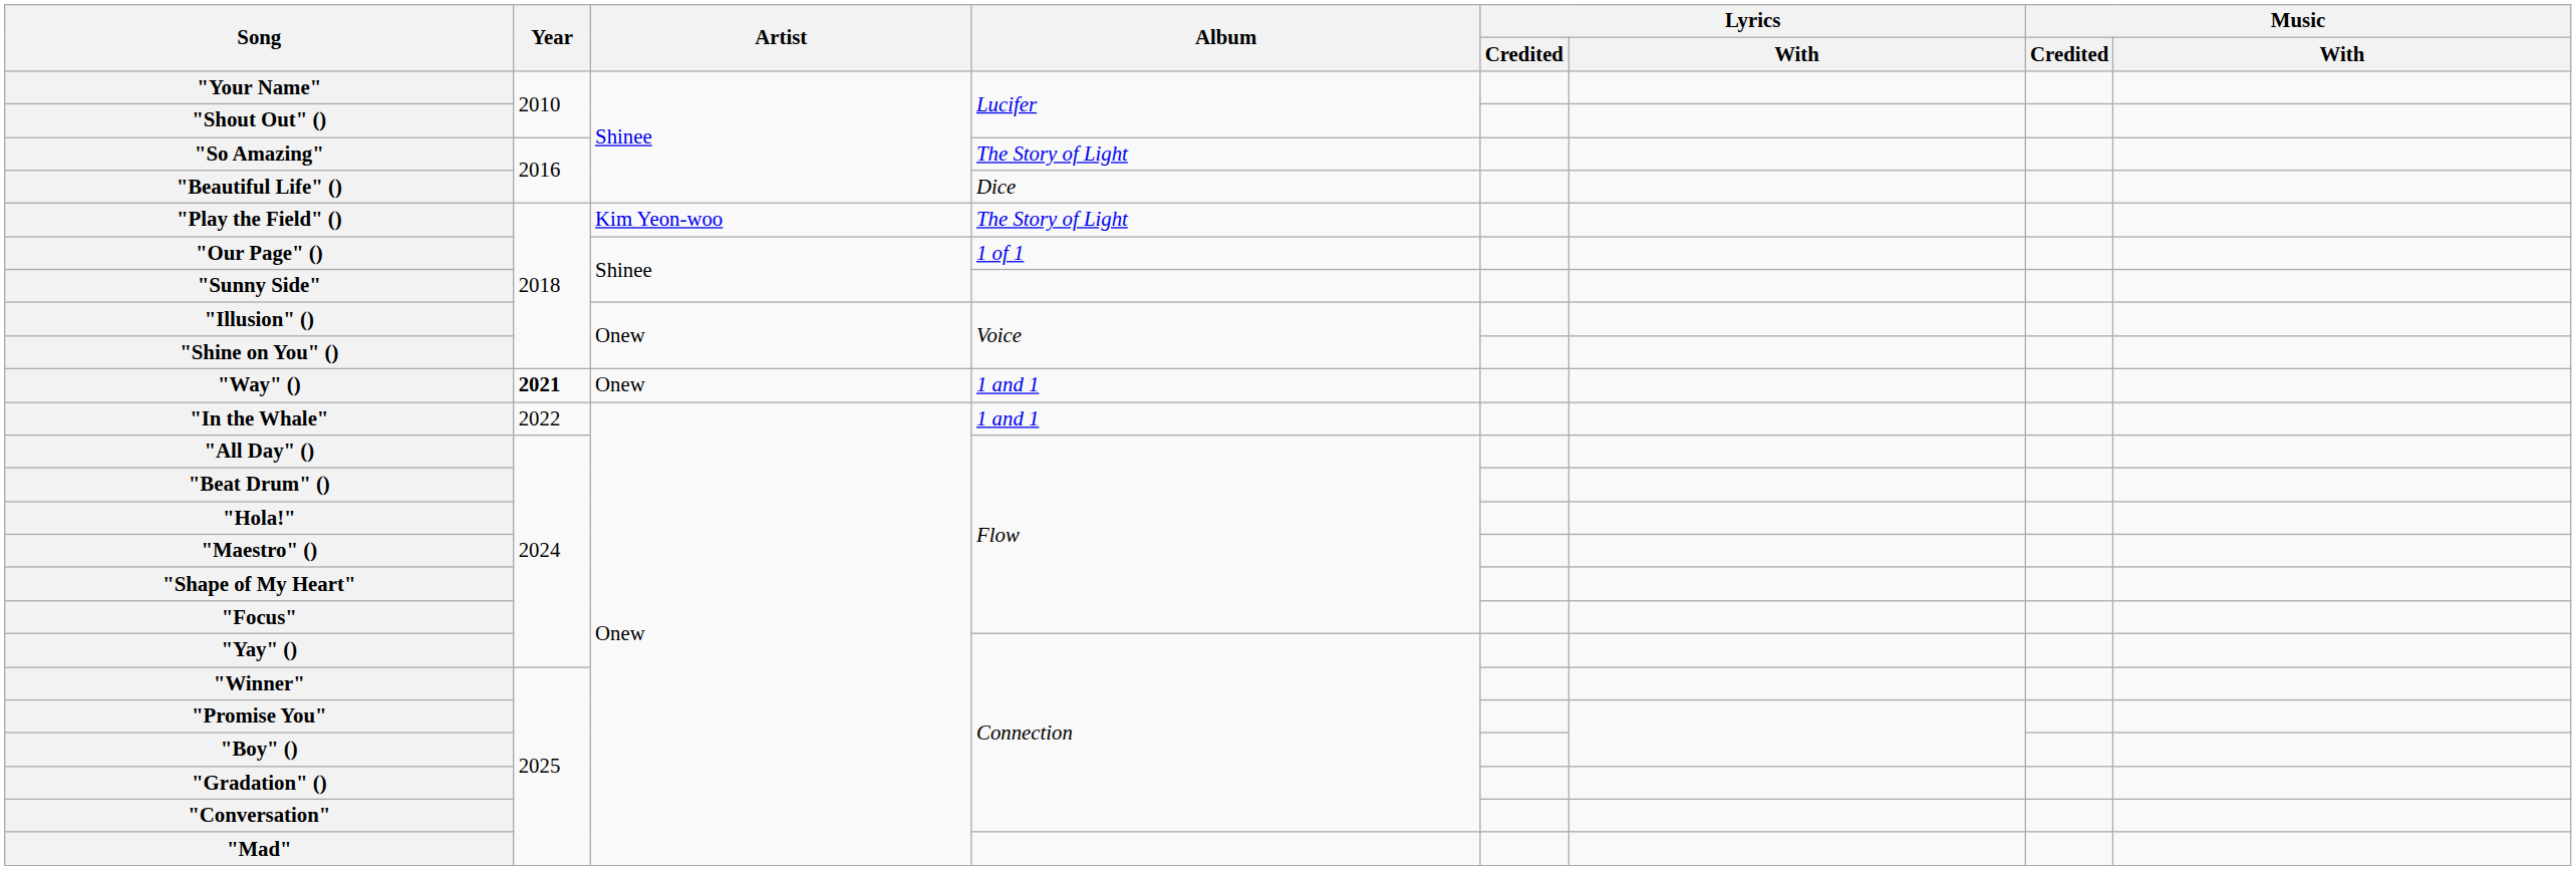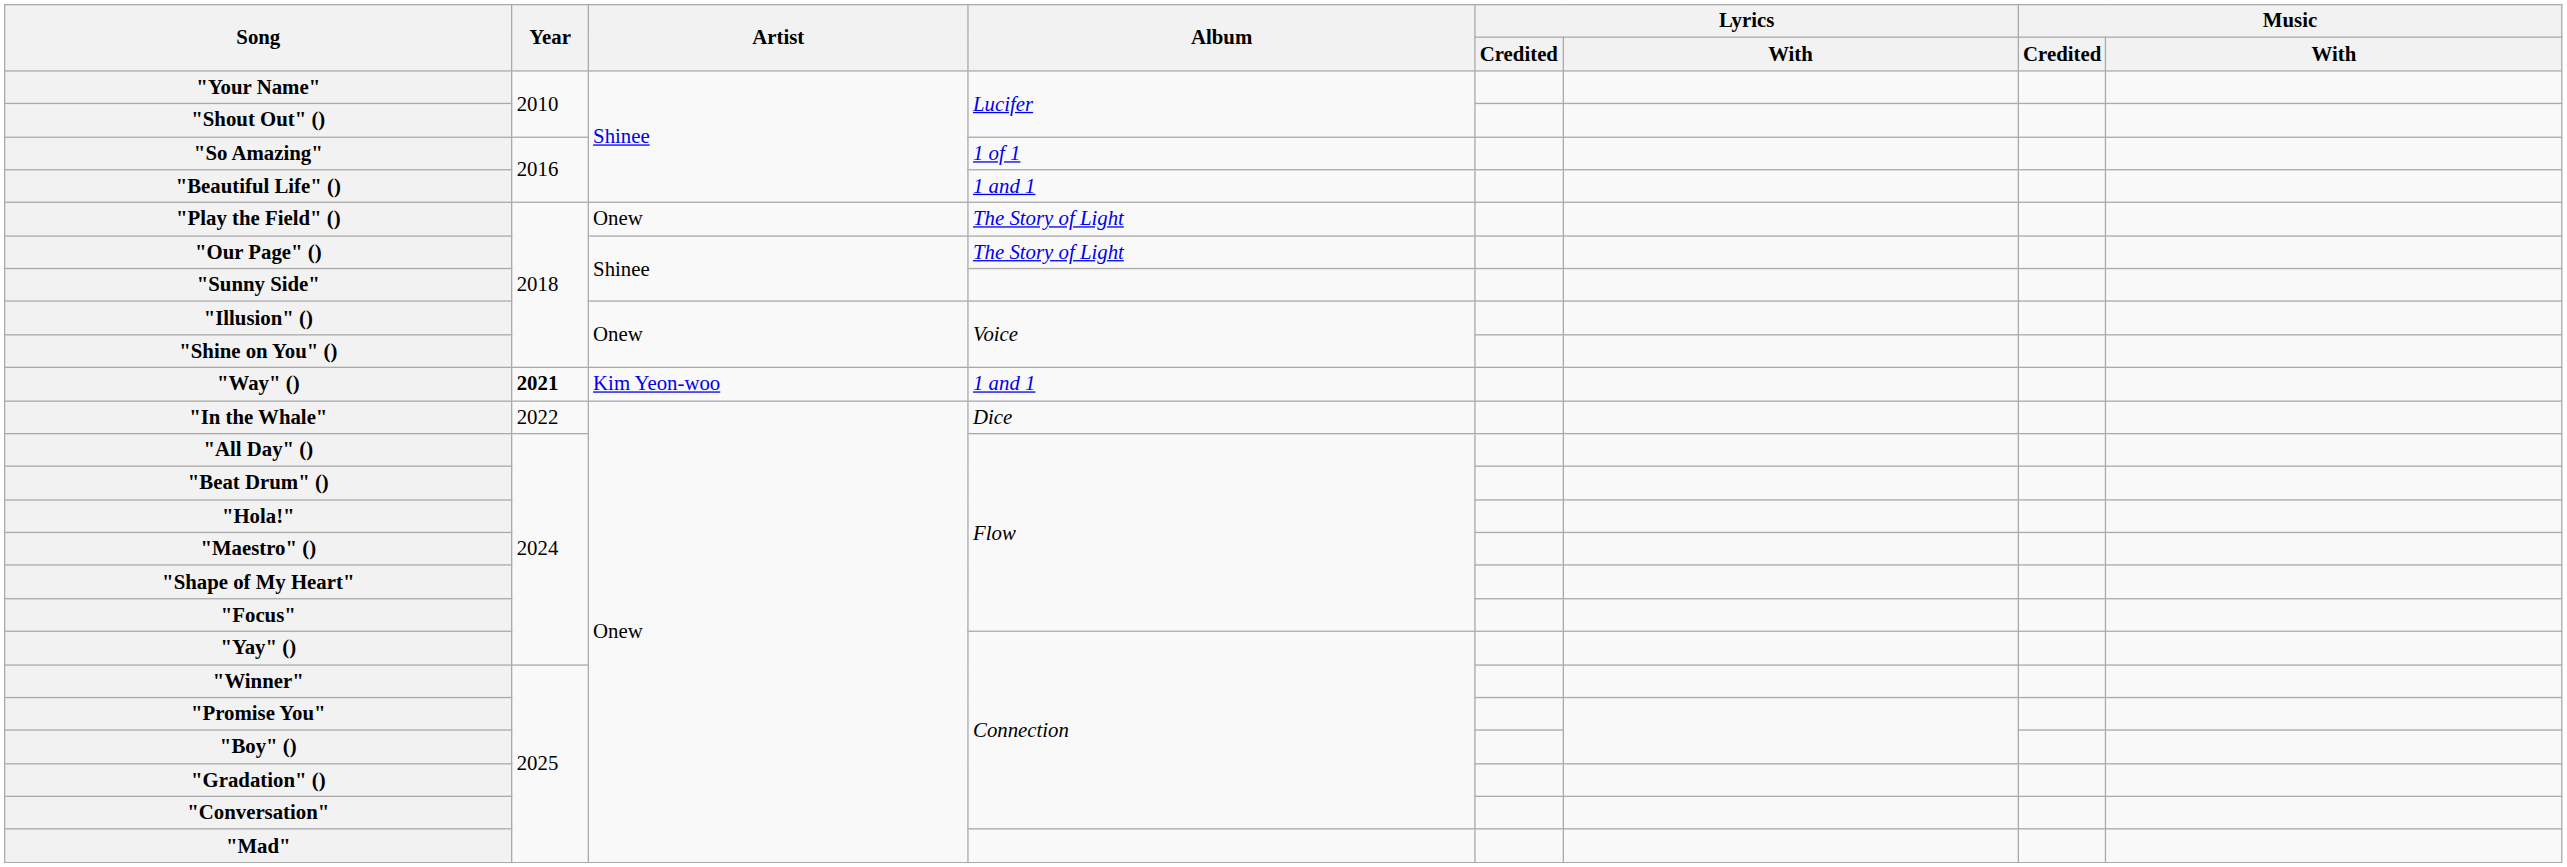"So Amazing" | Album: The Story of Light -> 1 of 1
"Beautiful Life" () | Album: Dice -> 1 and 1
"Play the Field" () | Artist: Kim Yeon-woo -> Onew
"Our Page" () | Album: 1 of 1 -> The Story of Light
"Way" () | Artist: Onew -> Kim Yeon-woo
"In the Whale" | Album: 1 and 1 -> Dice
